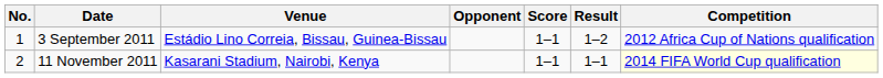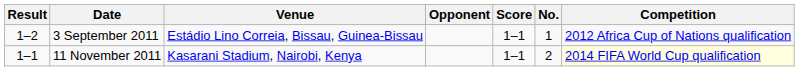columns swapped: No. <-> Result
